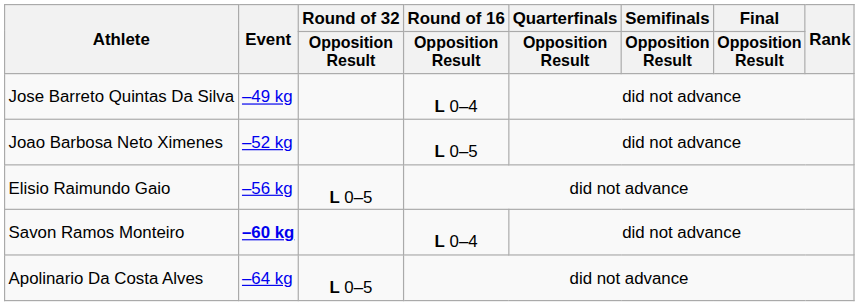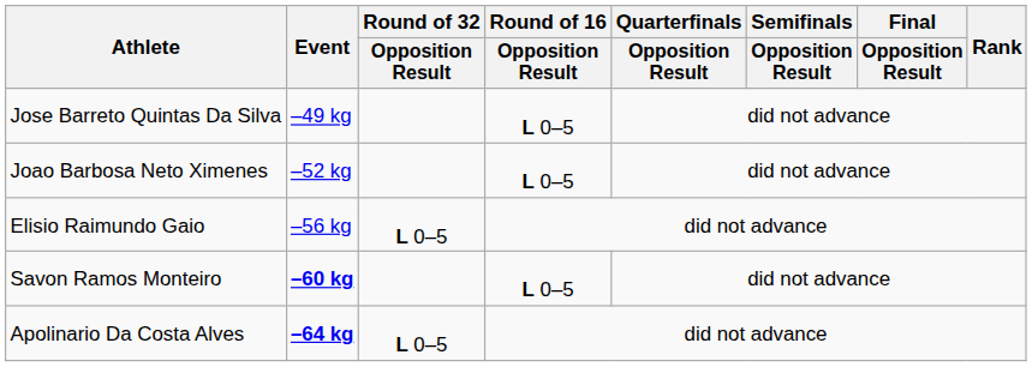Jose Barreto Quintas Da Silva | Round of 16 / Opposition Result: L 0–4 -> L 0–5
Savon Ramos Monteiro | Round of 16 / Opposition Result: L 0–4 -> L 0–5
Apolinario Da Costa Alves | Event: normal -> bold
